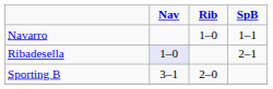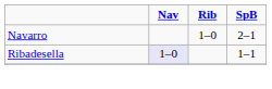Navarro | SpB: 1–1 -> 2–1
Ribadesella | SpB: 2–1 -> 1–1
- row: Sporting B | 3–1 | 2–0
